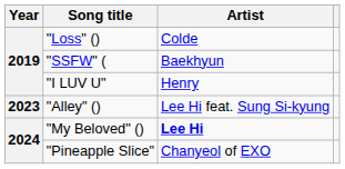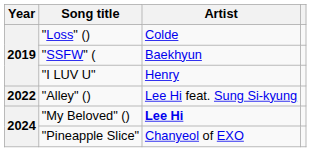"Alley" () | Year: 2023 -> 2022
